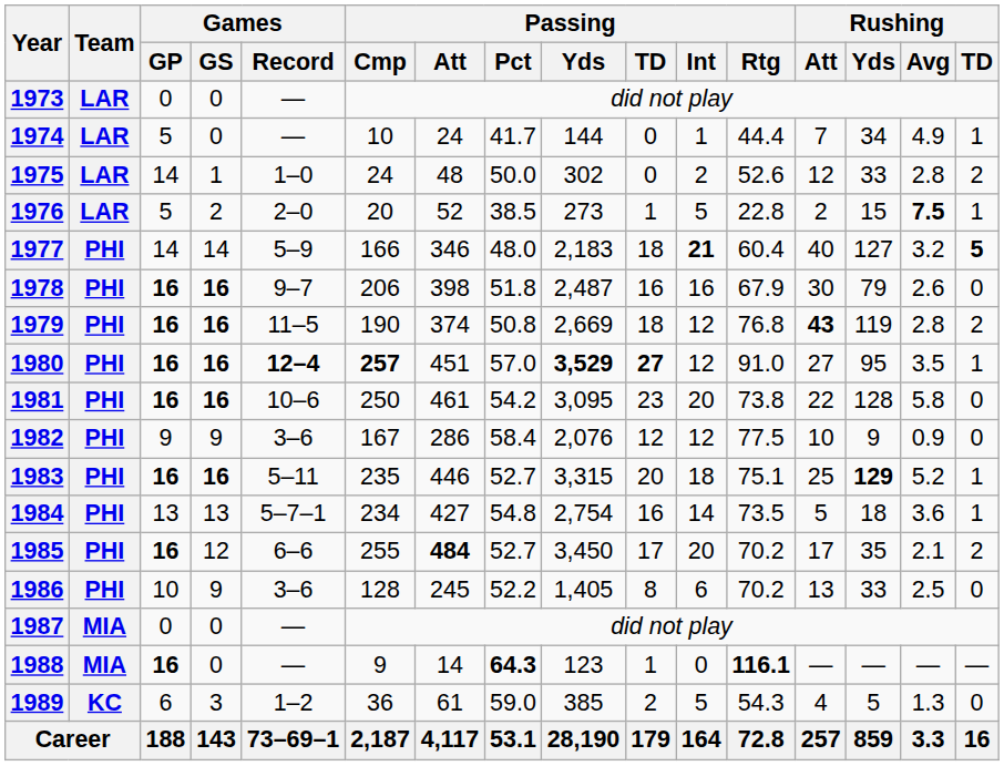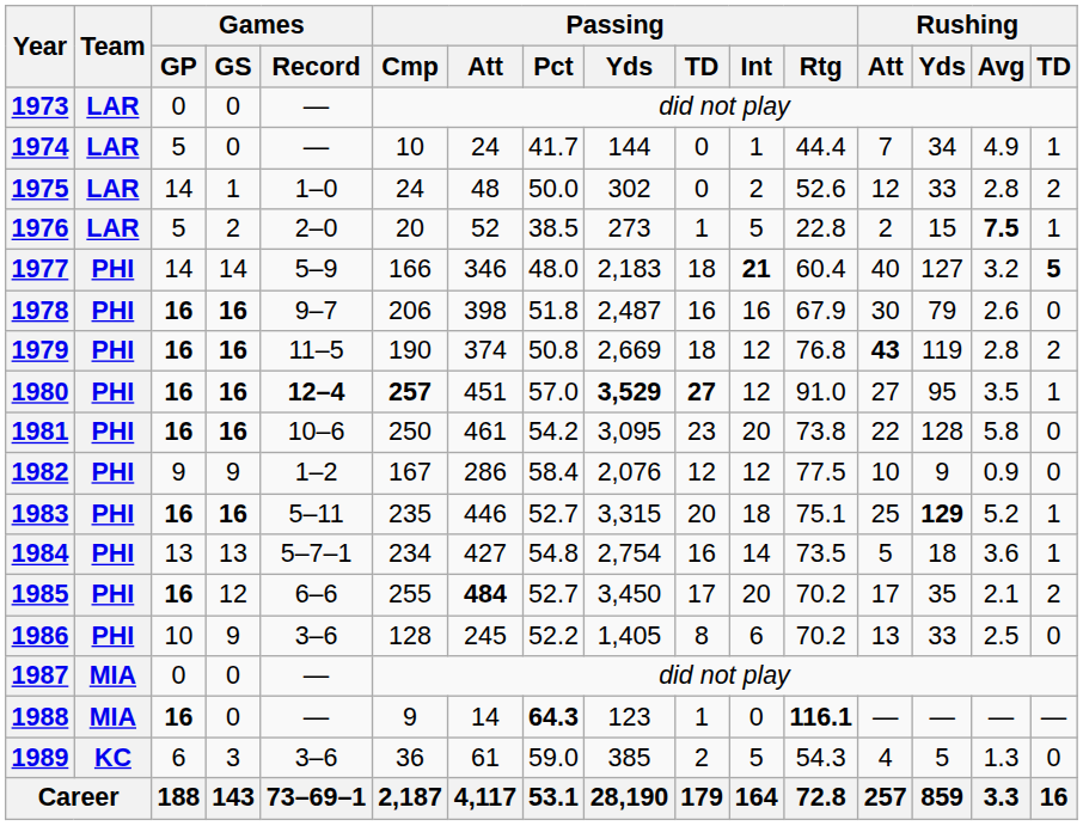1982 | Games / Record: 3–6 -> 1–2
1989 | Games / Record: 1–2 -> 3–6
